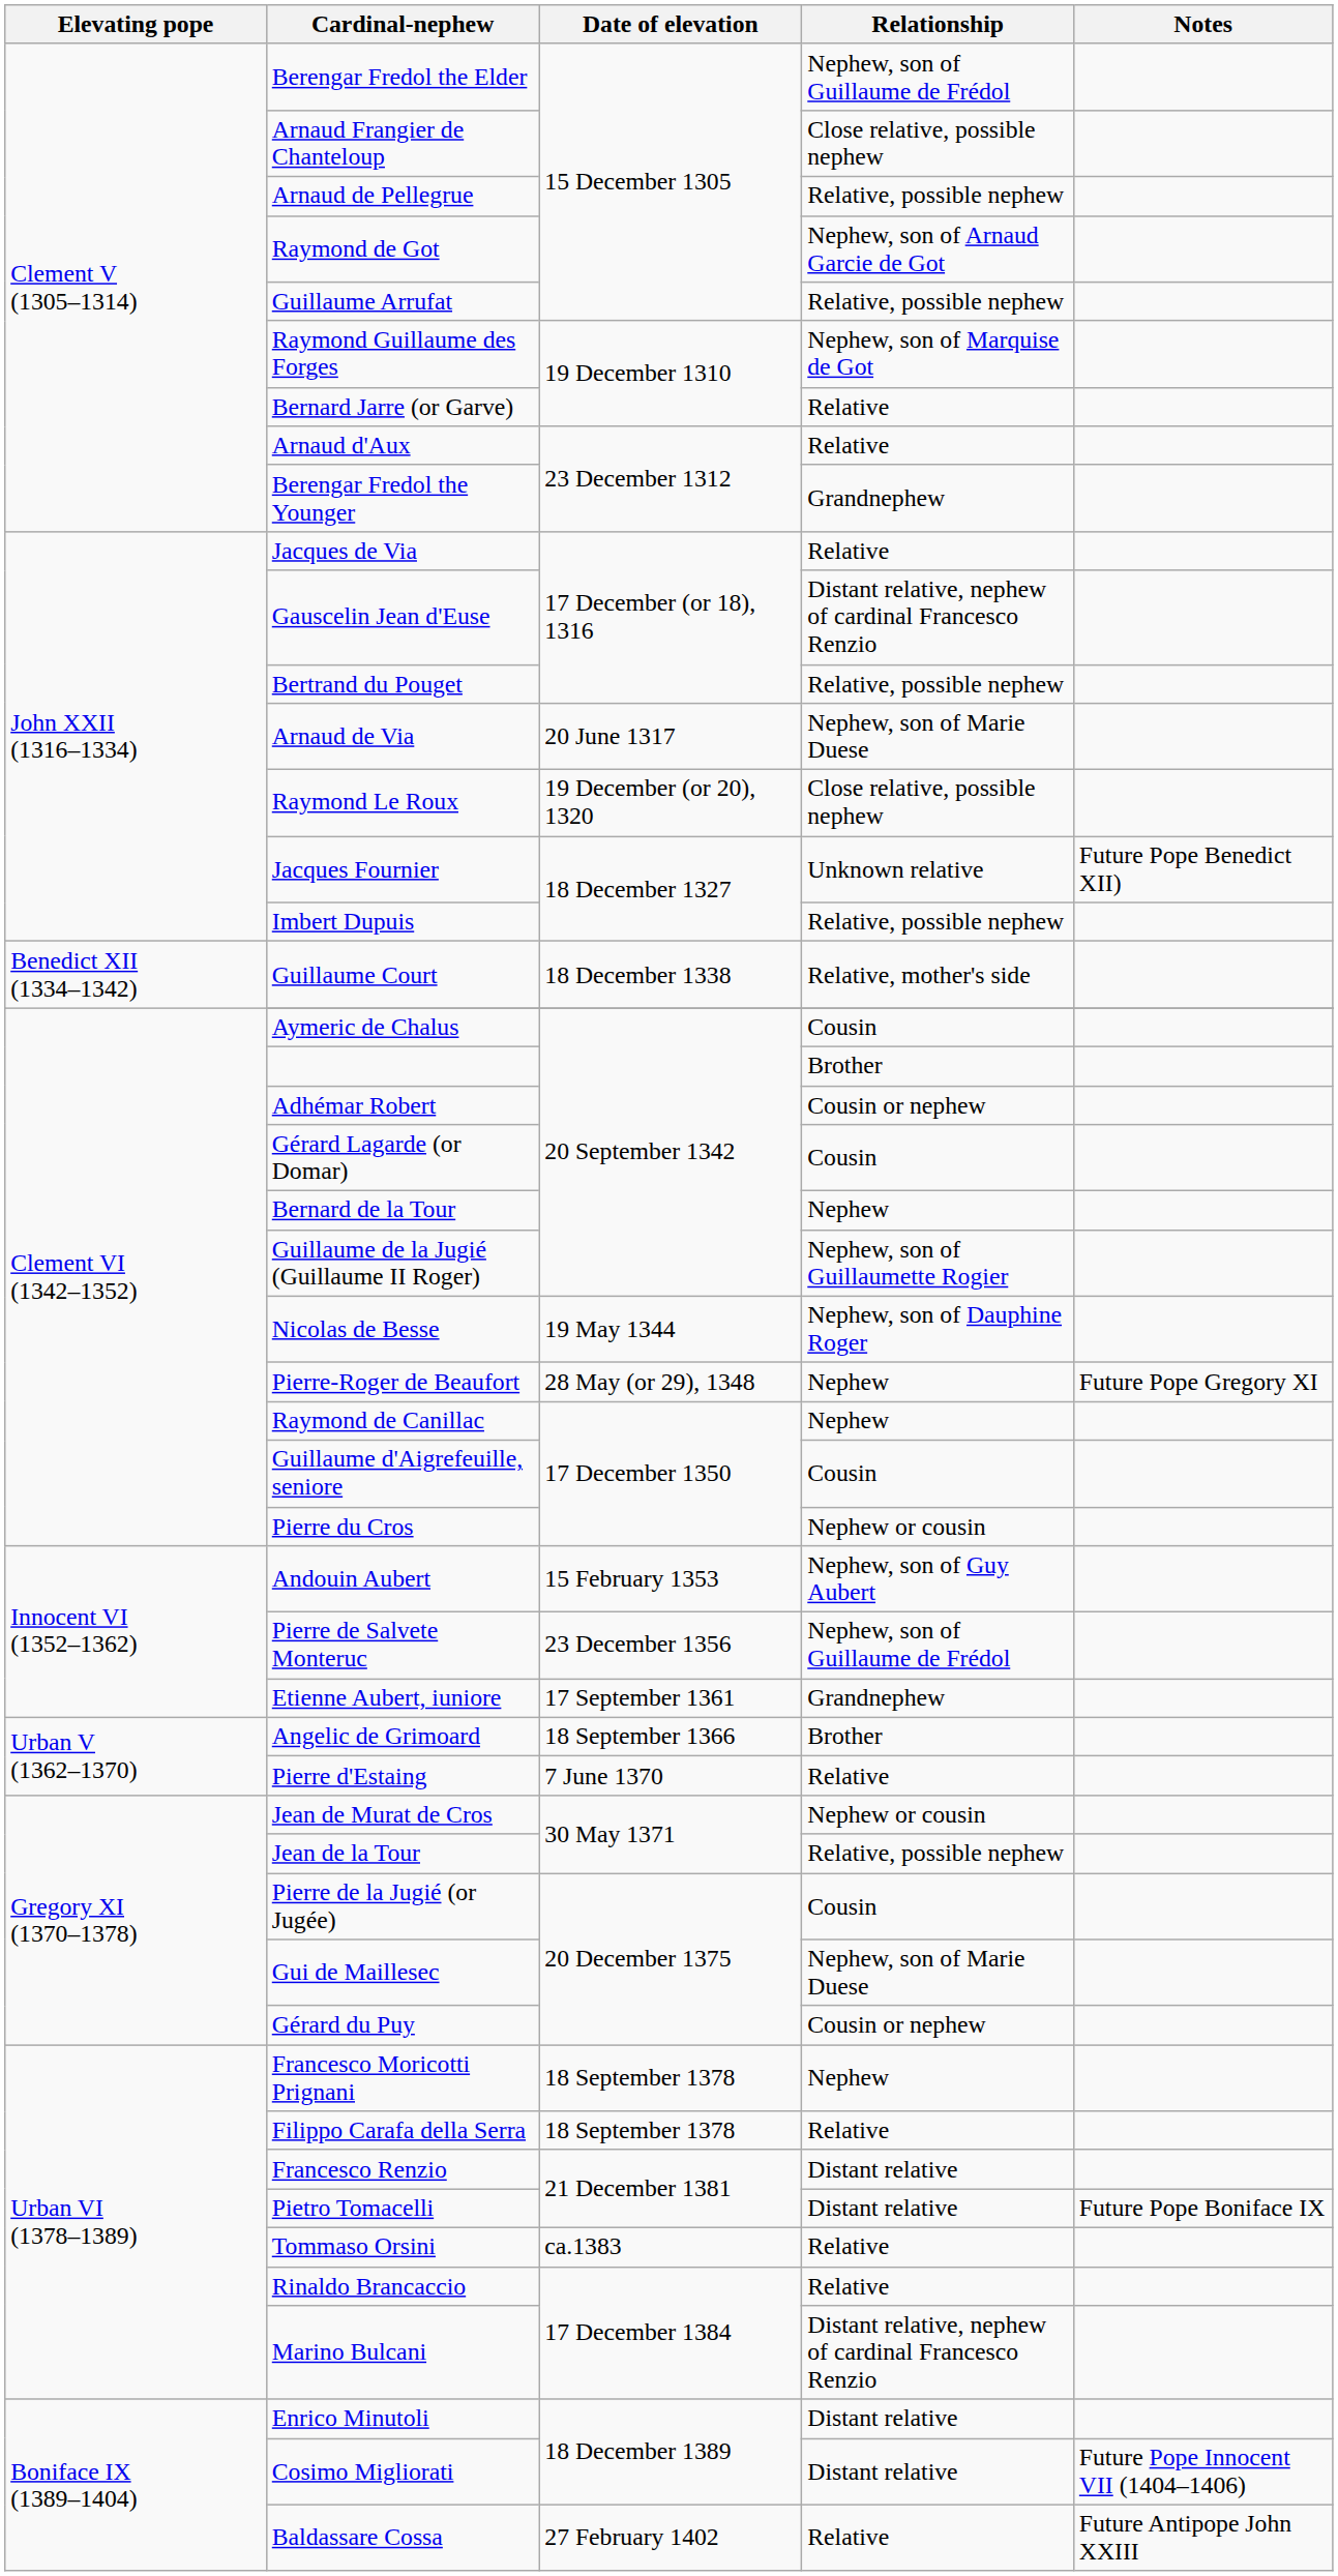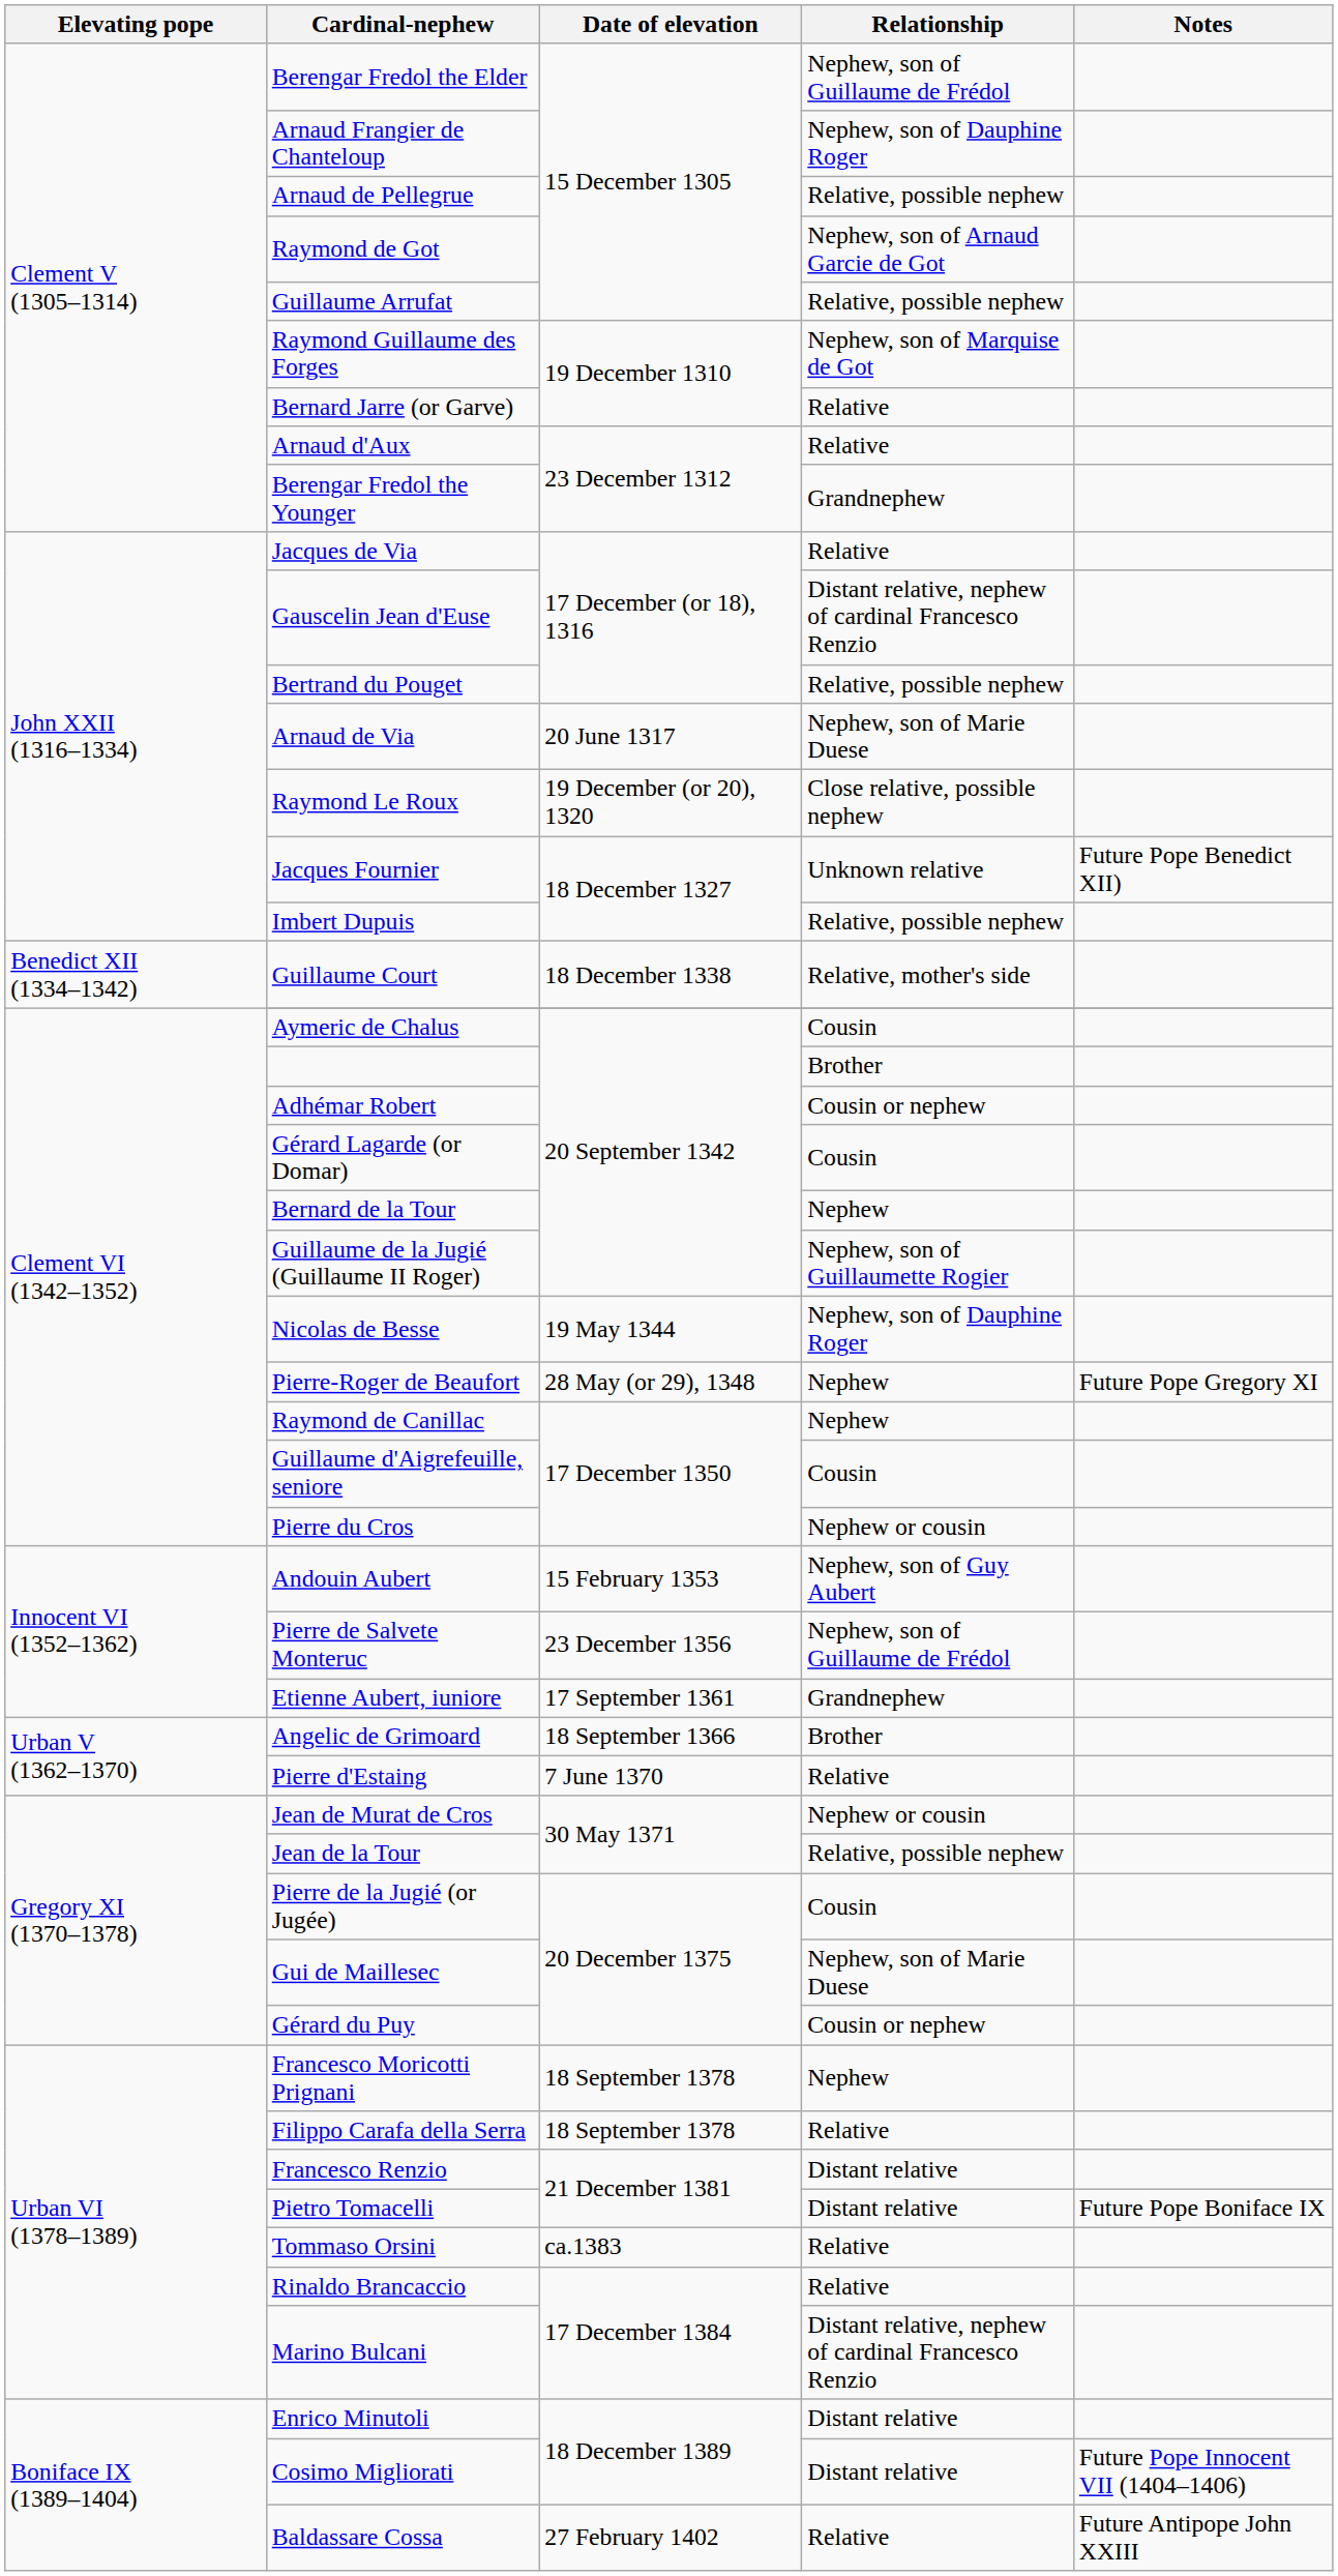Arnaud Frangier de Chanteloup | Relationship: Close relative, possible nephew -> Nephew, son of Dauphine Roger
